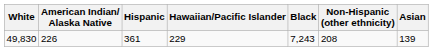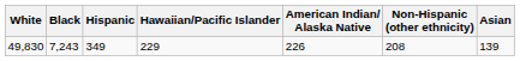columns swapped: Black <-> American Indian/ Alaska Native
49,830 | Hispanic: 361 -> 349
